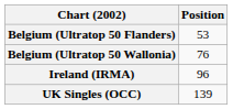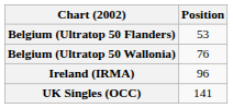UK Singles (OCC) | Position: 139 -> 141
